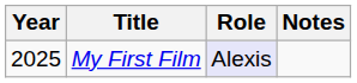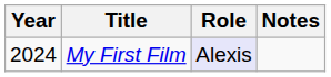My First Film | Year: 2025 -> 2024
